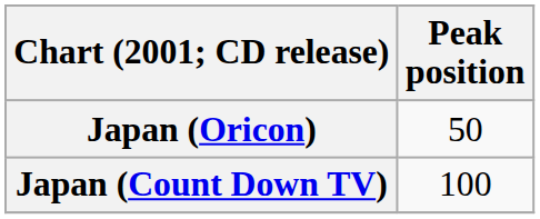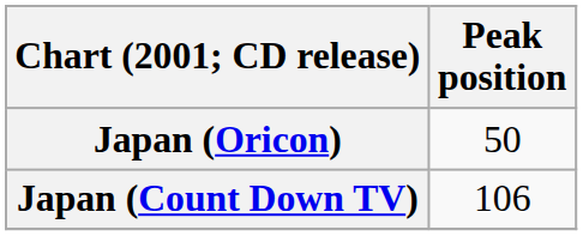Japan (Count Down TV) | Peak position: 100 -> 106
